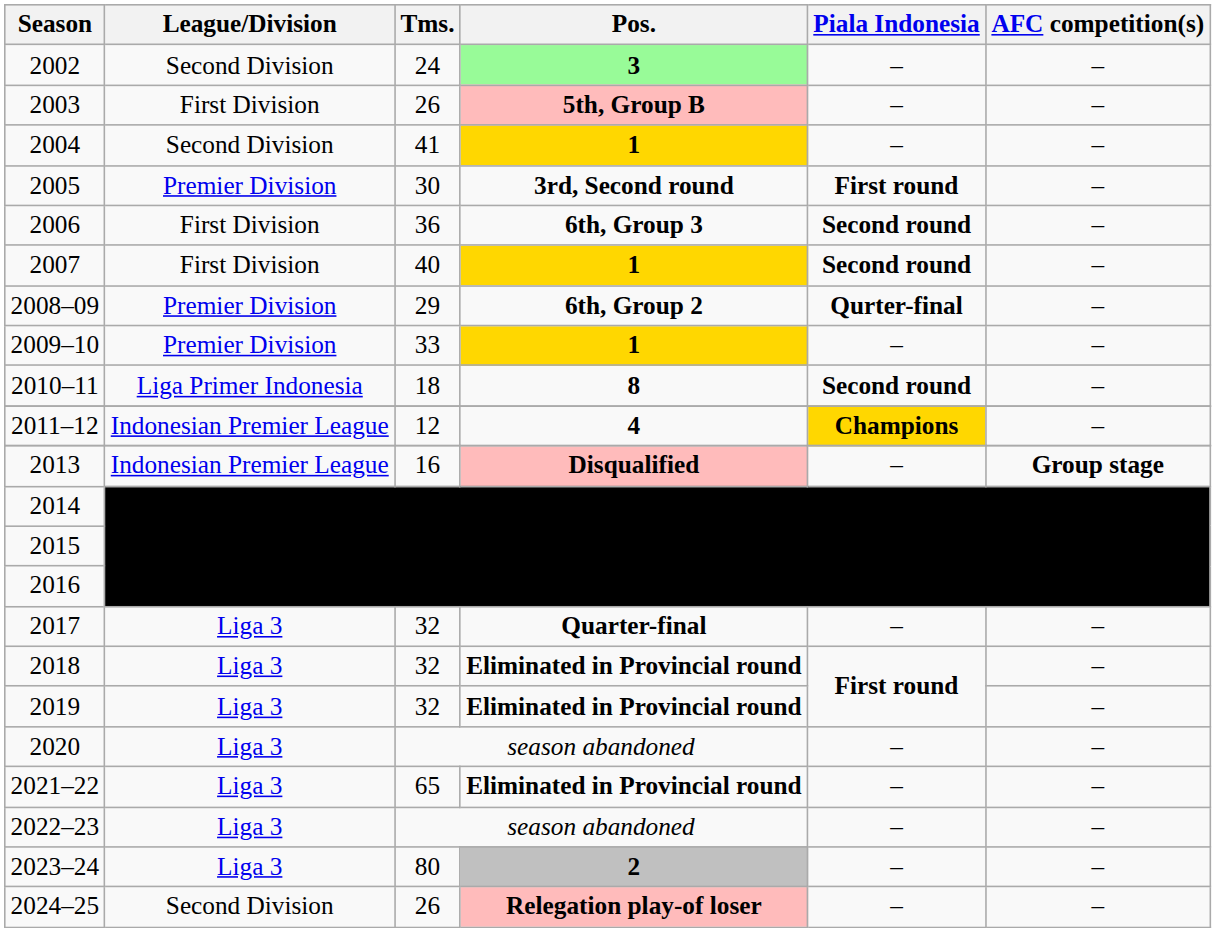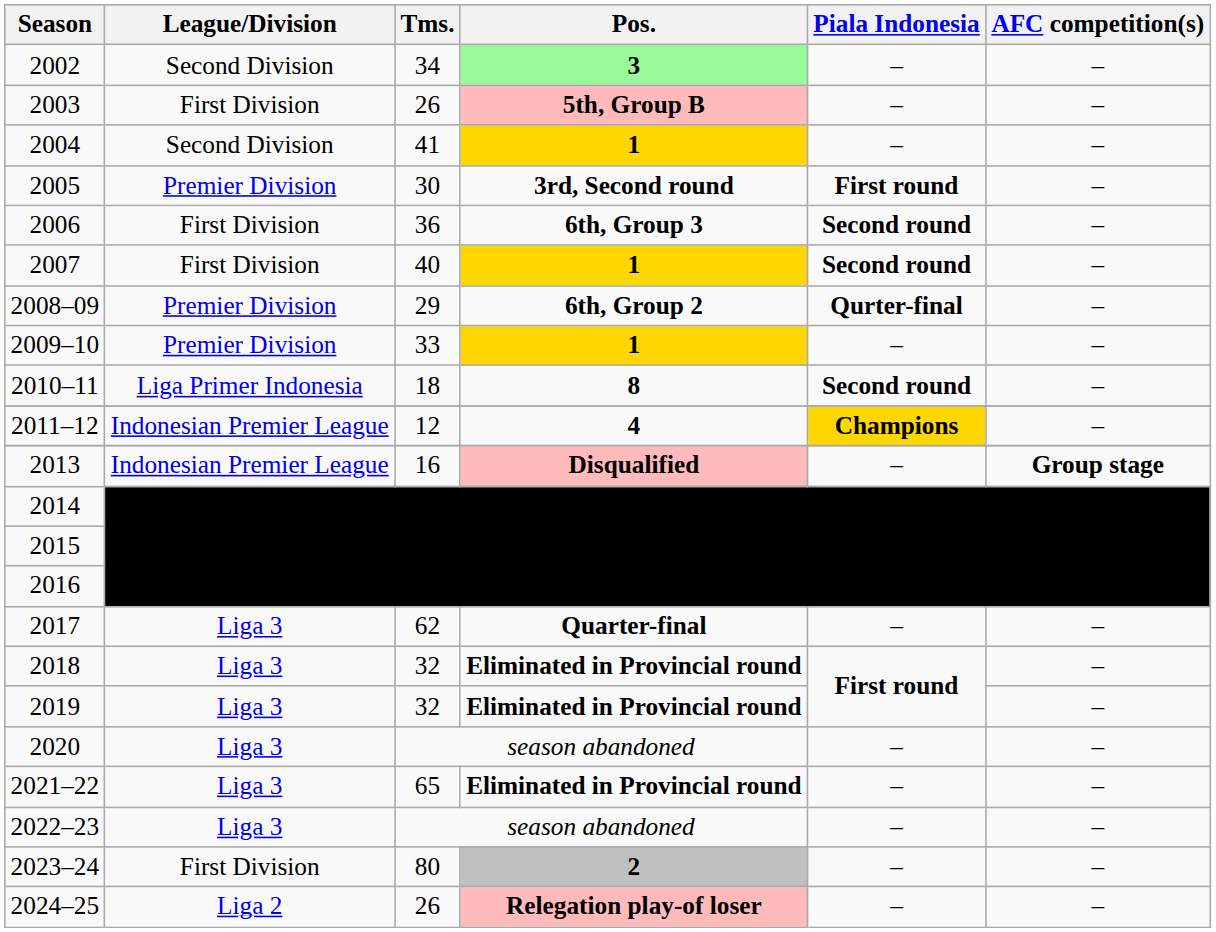2002 | Tms.: 24 -> 34
2017 | Tms.: 32 -> 62
2023–24 | League/Division: Liga 3 -> First Division
2024–25 | League/Division: Second Division -> Liga 2
